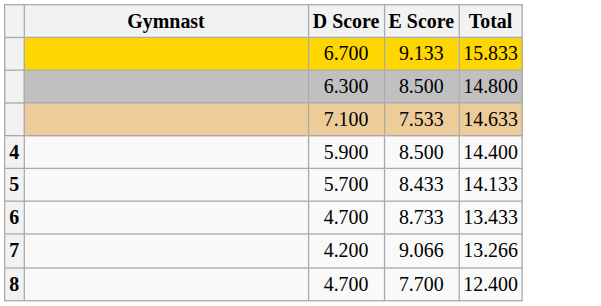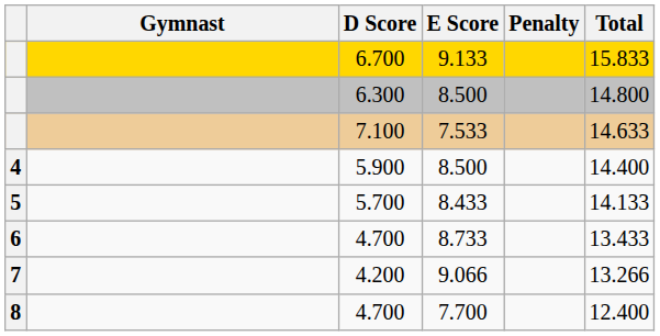+ column: Penalty
